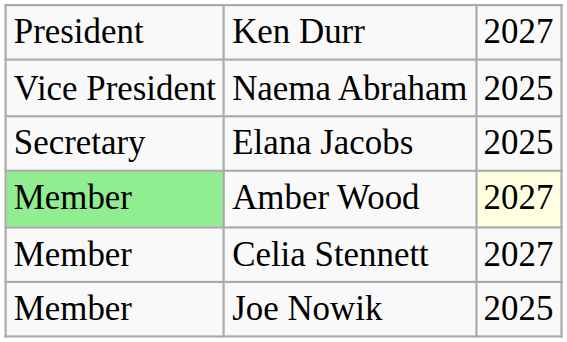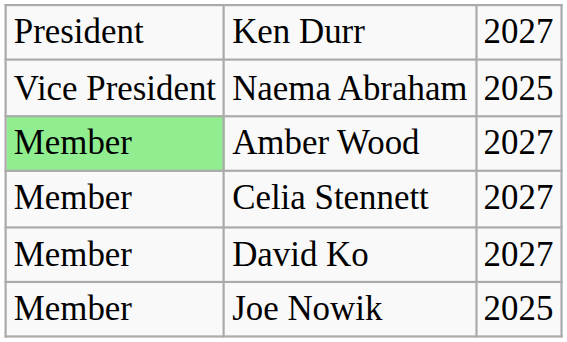- row: Secretary | Elana Jacobs | 2025
Amber Wood | column 3: lightyellow background -> no background
+ row: Member | David Ko | 2027
